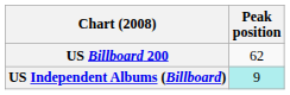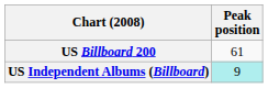US Billboard 200 | Peak position: 62 -> 61
